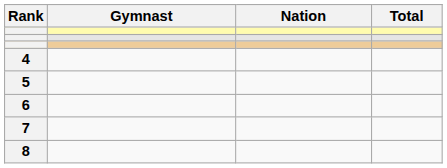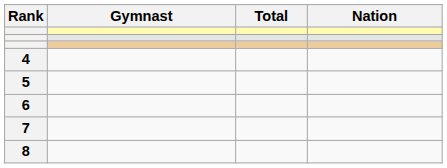columns swapped: Nation <-> Total
